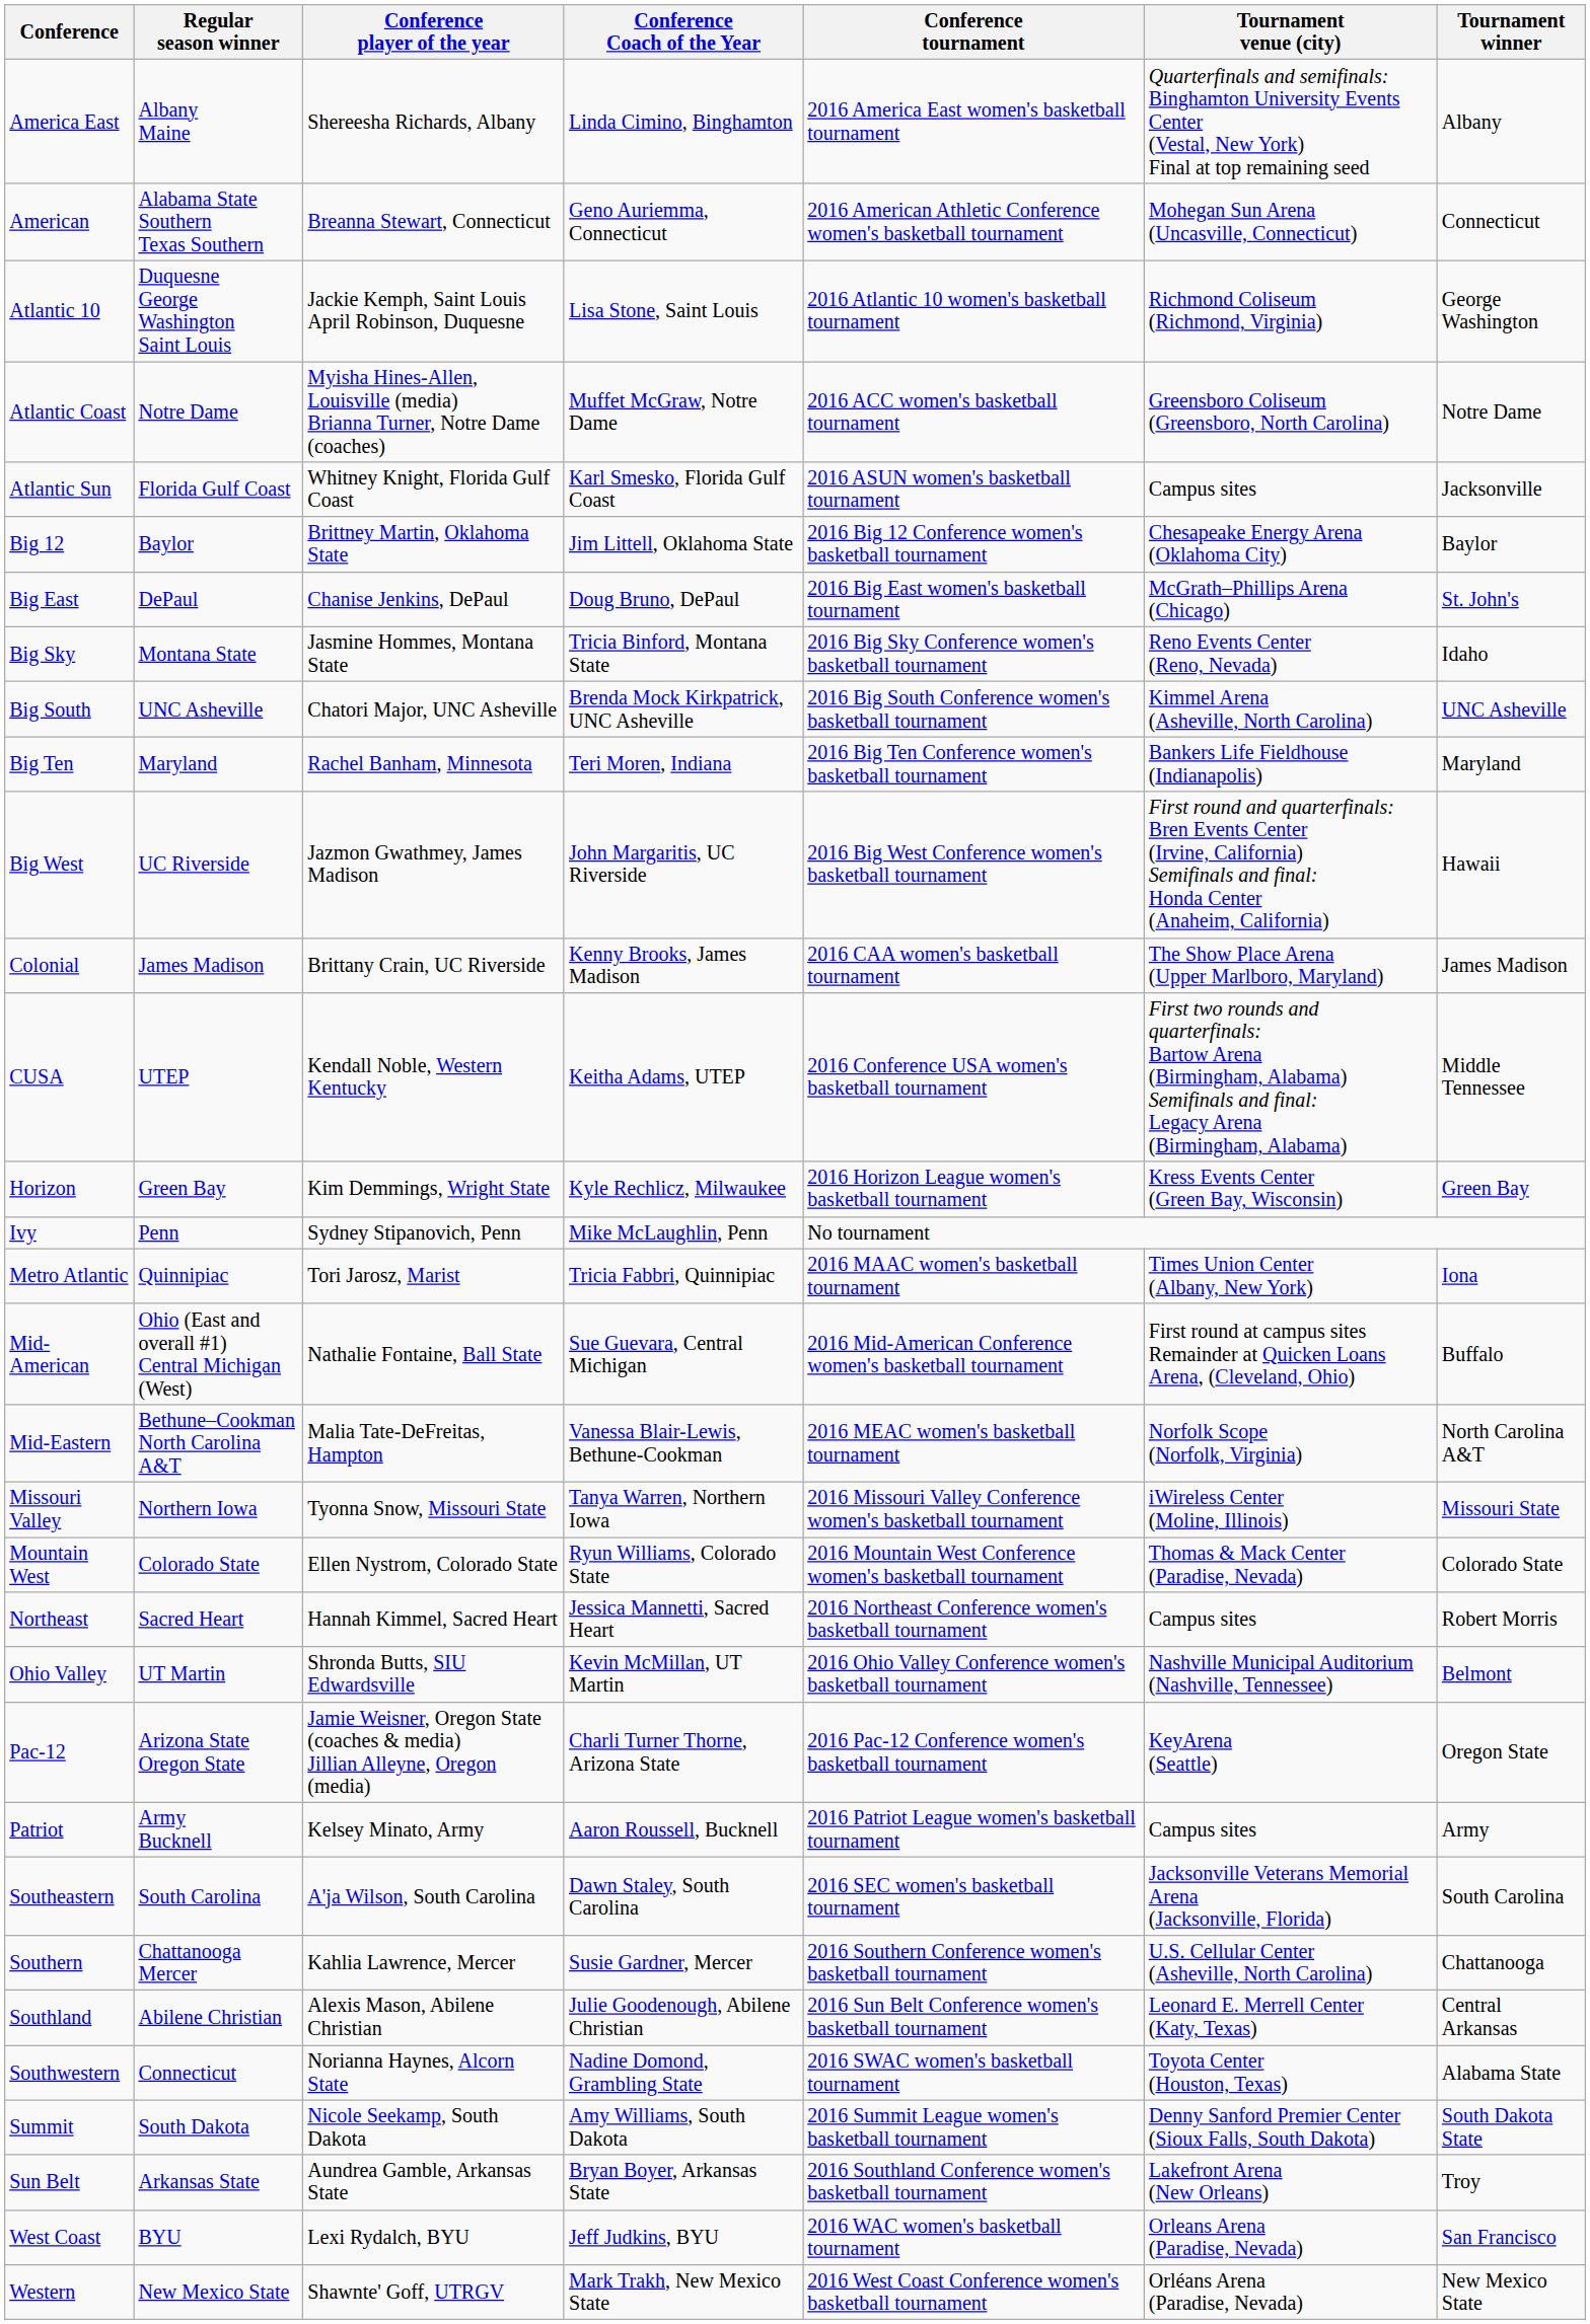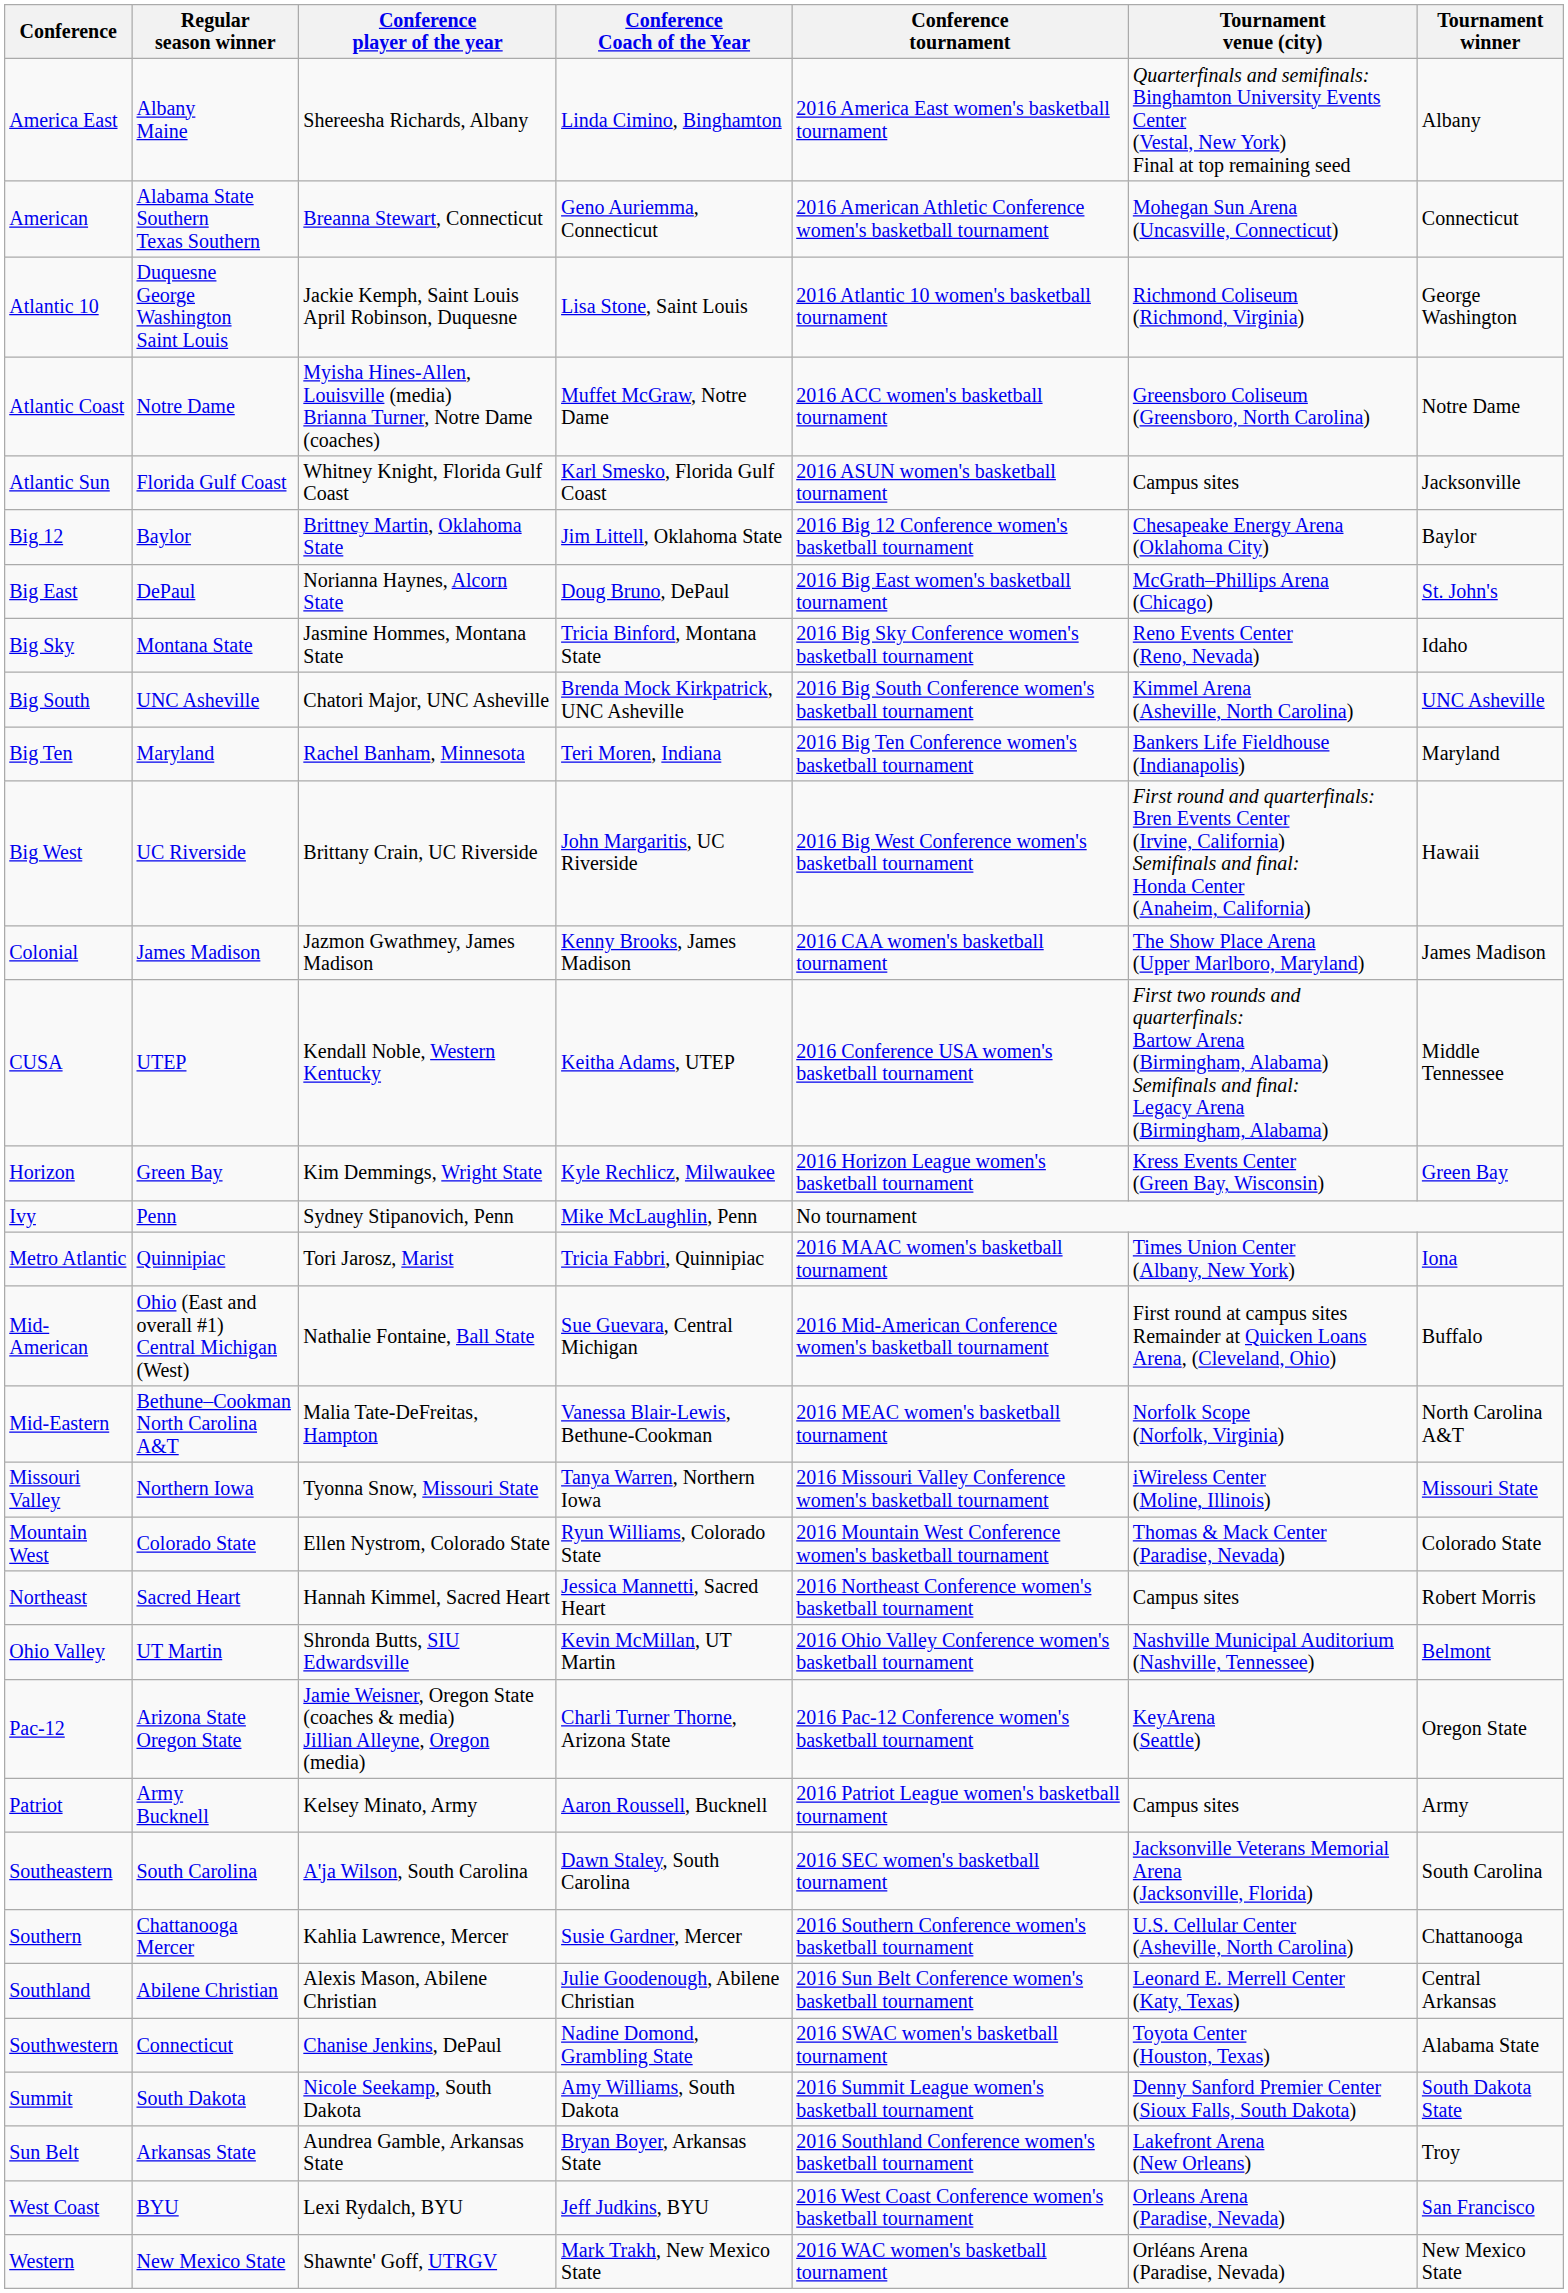Big East | Conference player of the year: Chanise Jenkins, DePaul -> Norianna Haynes, Alcorn State
Big West | Conference player of the year: Jazmon Gwathmey, James Madison -> Brittany Crain, UC Riverside
Colonial | Conference player of the year: Brittany Crain, UC Riverside -> Jazmon Gwathmey, James Madison
Southwestern | Conference player of the year: Norianna Haynes, Alcorn State -> Chanise Jenkins, DePaul
West Coast | Conference tournament: 2016 WAC women's basketball tournament -> 2016 West Coast Conference women's basketball tournament
Western | Conference tournament: 2016 West Coast Conference women's basketball tournament -> 2016 WAC women's basketball tournament
